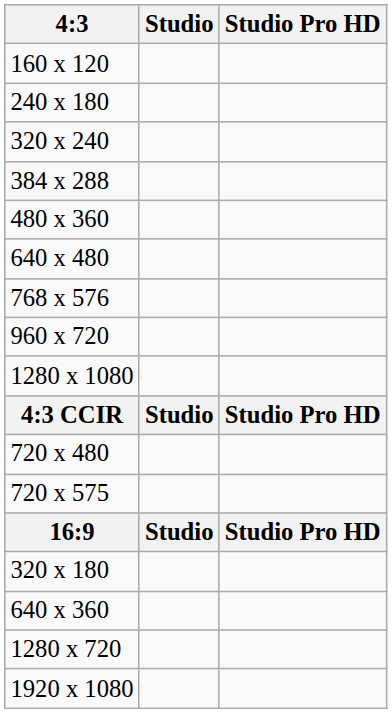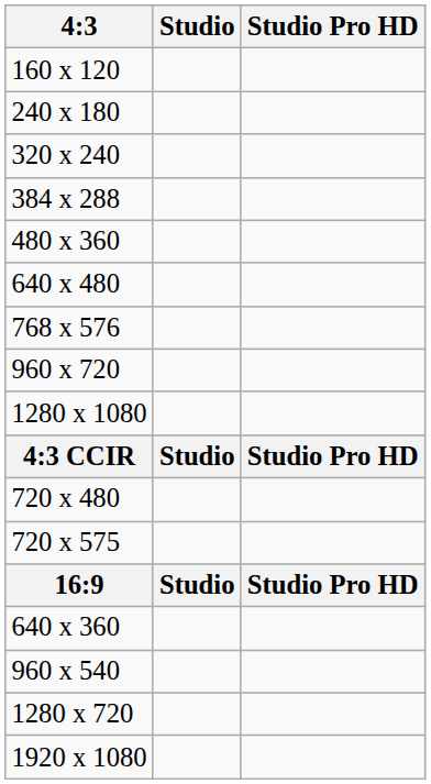- row: 320 x 180
+ row: 960 x 540
